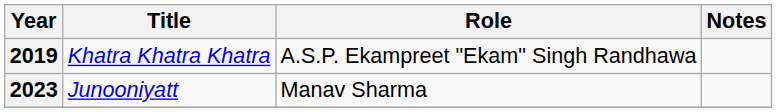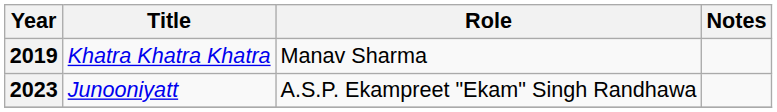2019 | Role: A.S.P. Ekampreet "Ekam" Singh Randhawa -> Manav Sharma
2023 | Role: Manav Sharma -> A.S.P. Ekampreet "Ekam" Singh Randhawa
